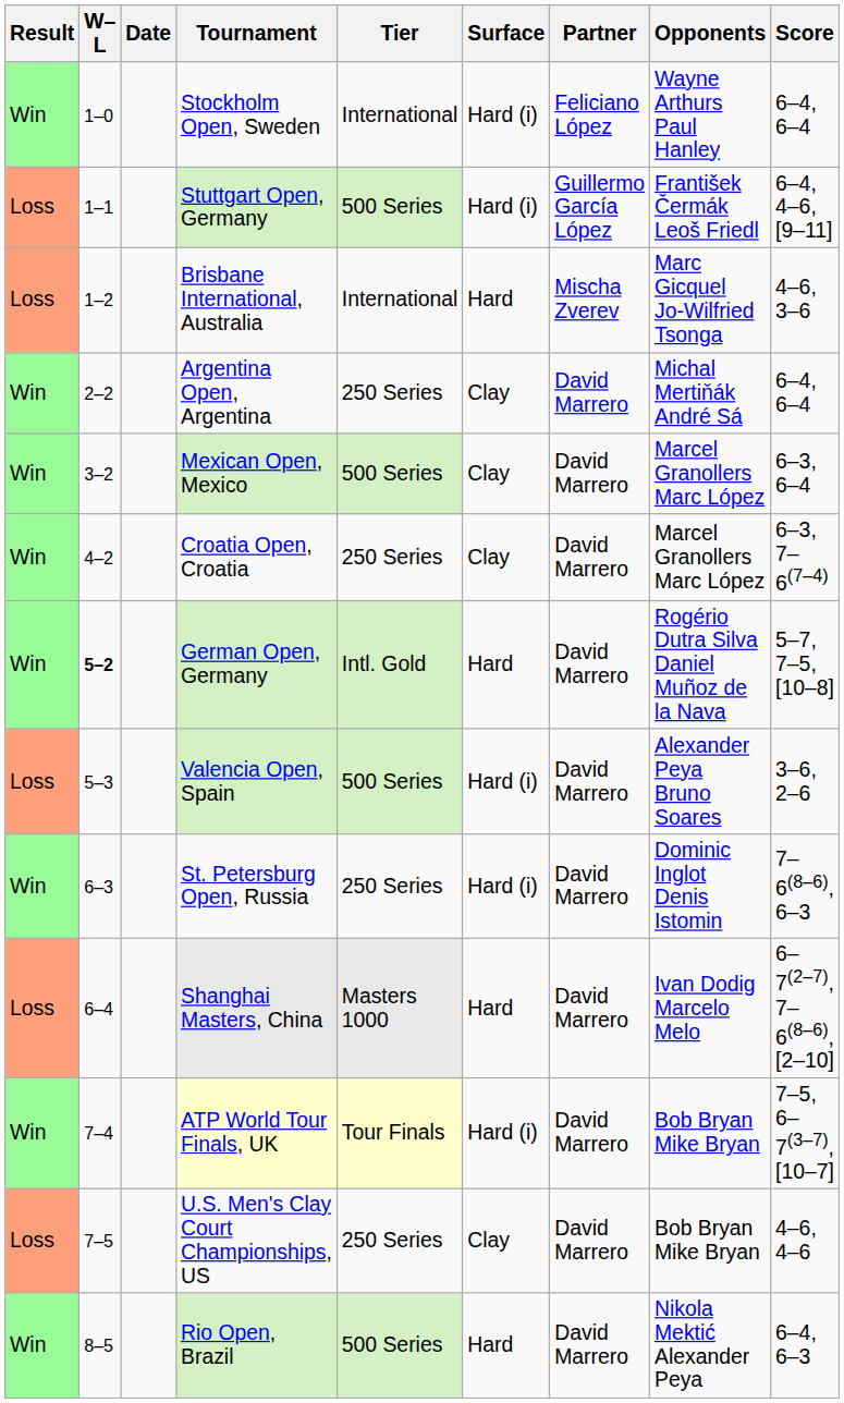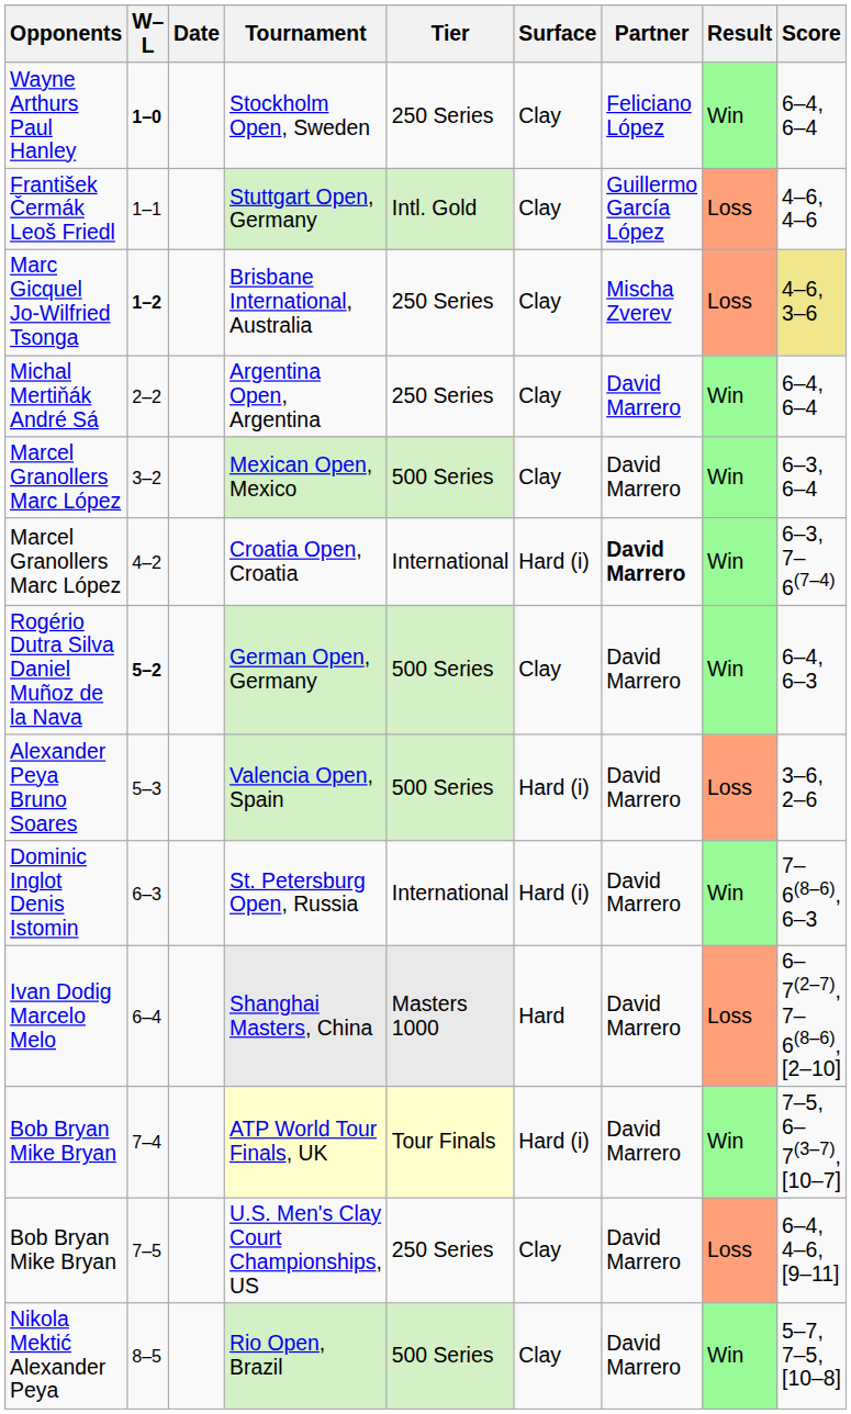columns swapped: Result <-> Opponents
Stockholm Open, Sweden | W–L: normal -> bold
Stockholm Open, Sweden | Tier: International -> 250 Series
Stockholm Open, Sweden | Surface: Hard (i) -> Clay
Stuttgart Open, Germany | Tier: 500 Series -> Intl. Gold
Stuttgart Open, Germany | Surface: Hard (i) -> Clay
Stuttgart Open, Germany | Score: 6–4, 4–6, [9–11] -> 4–6, 4–6
Brisbane International, Australia | W–L: normal -> bold
Brisbane International, Australia | Tier: International -> 250 Series
Brisbane International, Australia | Surface: Hard -> Clay
Brisbane International, Australia | Score: no background -> khaki background
Croatia Open, Croatia | Tier: 250 Series -> International
Croatia Open, Croatia | Surface: Clay -> Hard (i)
Croatia Open, Croatia | Partner: normal -> bold
German Open, Germany | Tier: Intl. Gold -> 500 Series
German Open, Germany | Surface: Hard -> Clay
German Open, Germany | Score: 5–7, 7–5, [10–8] -> 6–4, 6–3
St. Petersburg Open, Russia | Tier: 250 Series -> International
U.S. Men's Clay Court Championships, US | Score: 4–6, 4–6 -> 6–4, 4–6, [9–11]
Rio Open, Brazil | Surface: Hard -> Clay
Rio Open, Brazil | Score: 6–4, 6–3 -> 5–7, 7–5, [10–8]
